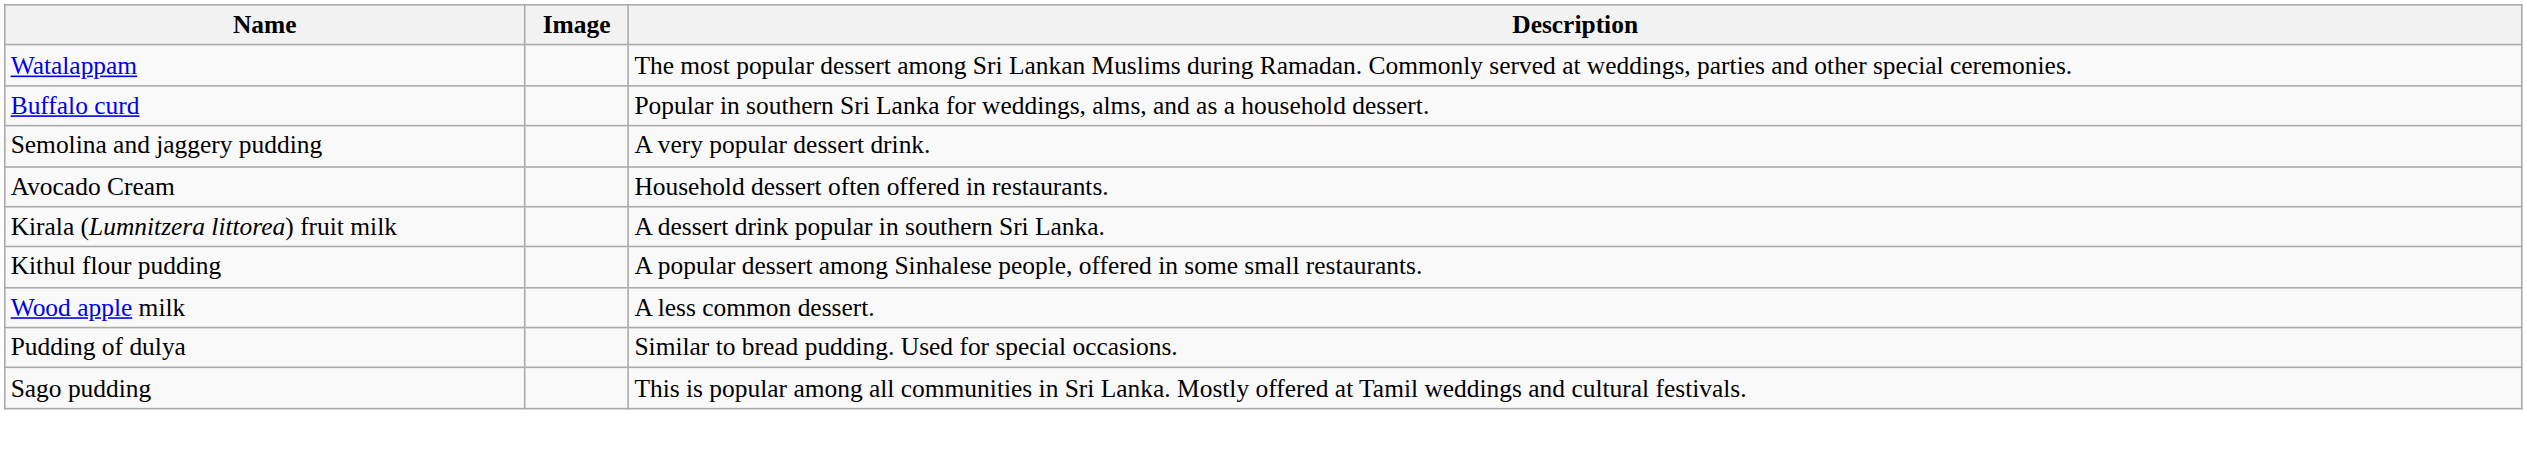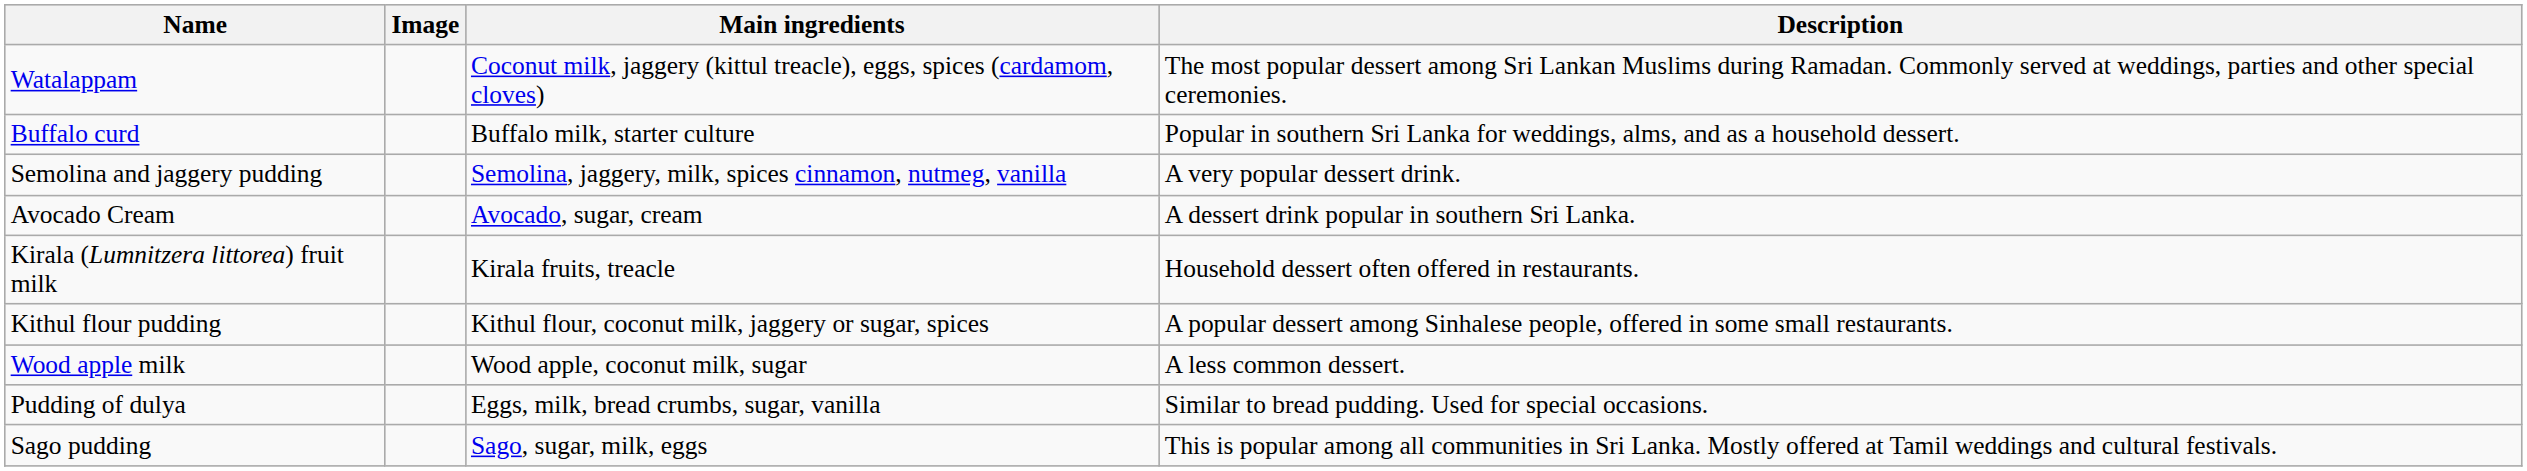+ column: Main ingredients | Coconut milk, jaggery (kittul treacle), eggs, spices (cardamom, cloves) | Buffalo milk, starter culture | Semolina, jaggery, milk, spices cinnamon, nutmeg, vanilla | Avocado, sugar, cream | Kirala fruits, treacle | Kithul flour, coconut milk, jaggery or sugar, spices | Wood apple, coconut milk, sugar | Eggs, milk, bread crumbs, sugar, vanilla | Sago, sugar, milk, eggs
Avocado Cream | Description: Household dessert often offered in restaurants. -> A dessert drink popular in southern Sri Lanka.
Kirala (Lumnitzera littorea) fruit milk | Description: A dessert drink popular in southern Sri Lanka. -> Household dessert often offered in restaurants.
